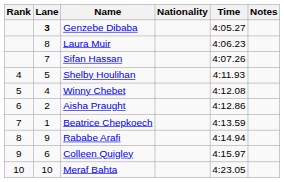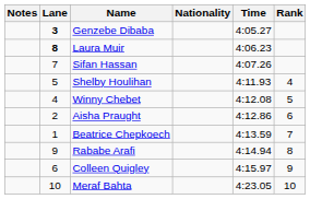columns swapped: Rank <-> Notes
Laura Muir | Lane: normal -> bold
